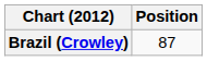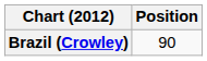Brazil (Crowley) | Position: 87 -> 90
